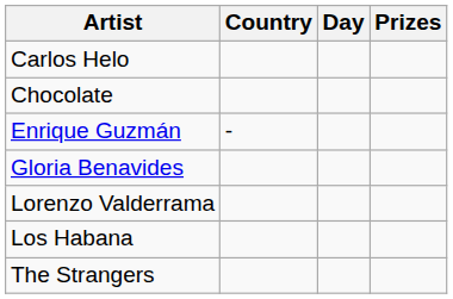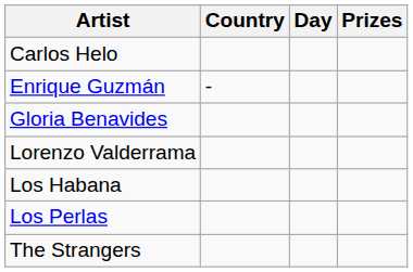- row: Chocolate
+ row: Los Perlas
